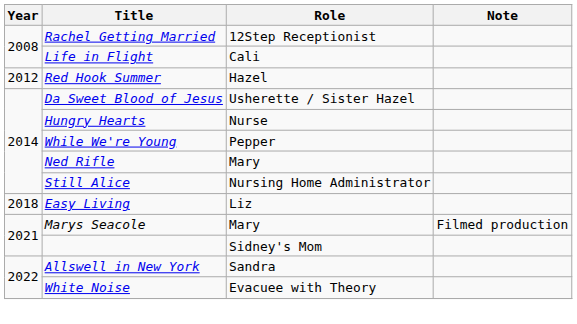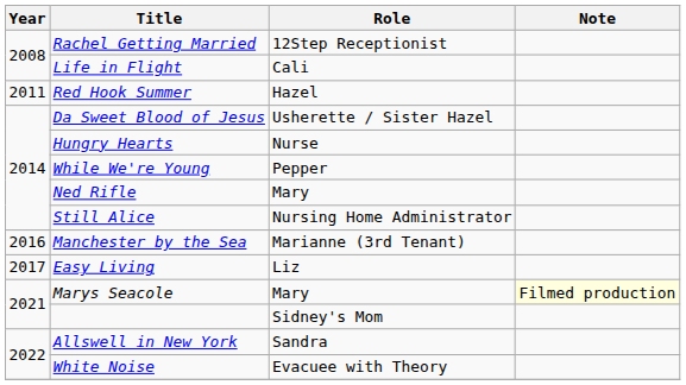Red Hook Summer | Year: 2012 -> 2011
+ row: 2016 | Manchester by the Sea | Marianne (3rd Tenant)
Easy Living | Year: 2018 -> 2017
Marys Seacole | Note: no background -> lightyellow background
